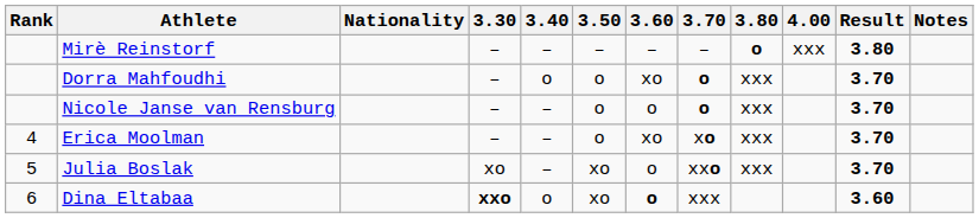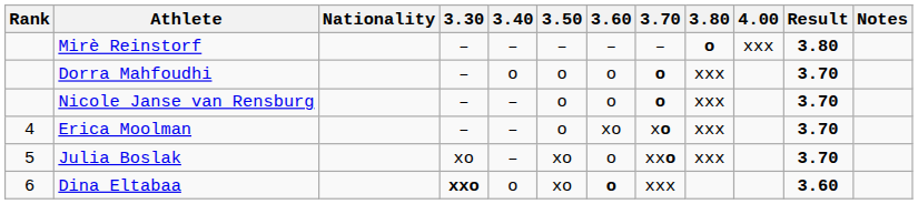Dorra Mahfoudhi | 3.60: xo -> o
